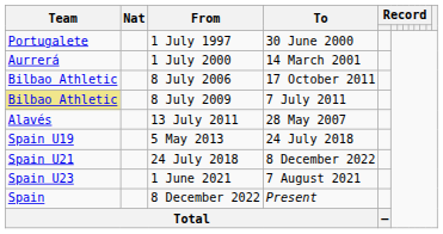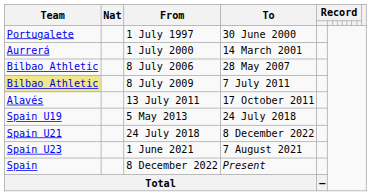8 July 2006 | To: 17 October 2011 -> 28 May 2007
13 July 2011 | To: 28 May 2007 -> 17 October 2011
